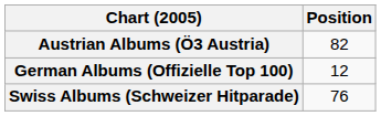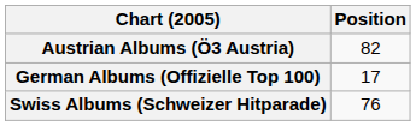German Albums (Offizielle Top 100) | Position: 12 -> 17
